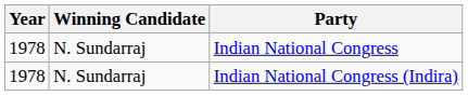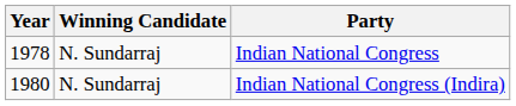Indian National Congress (Indira) | Year: 1978 -> 1980
